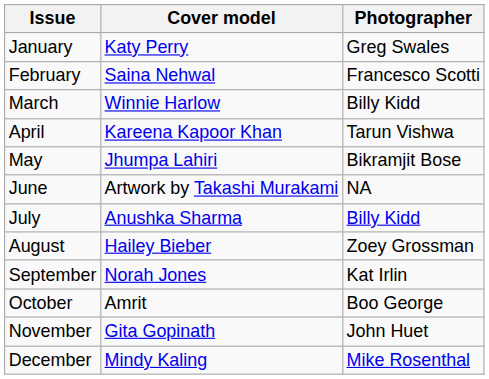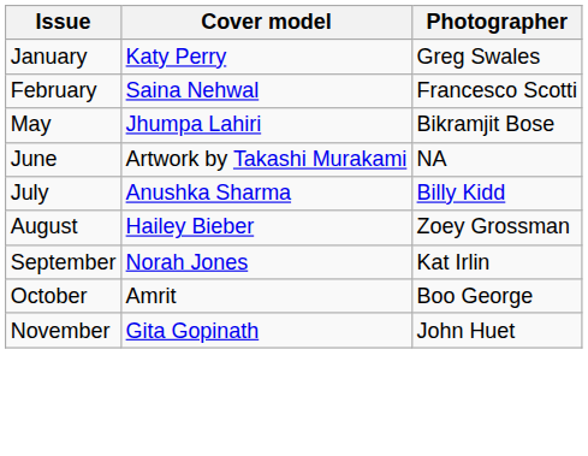- row: March | Winnie Harlow | Billy Kidd
- row: April | Kareena Kapoor Khan | Tarun Vishwa
- row: December | Mindy Kaling | Mike Rosenthal
